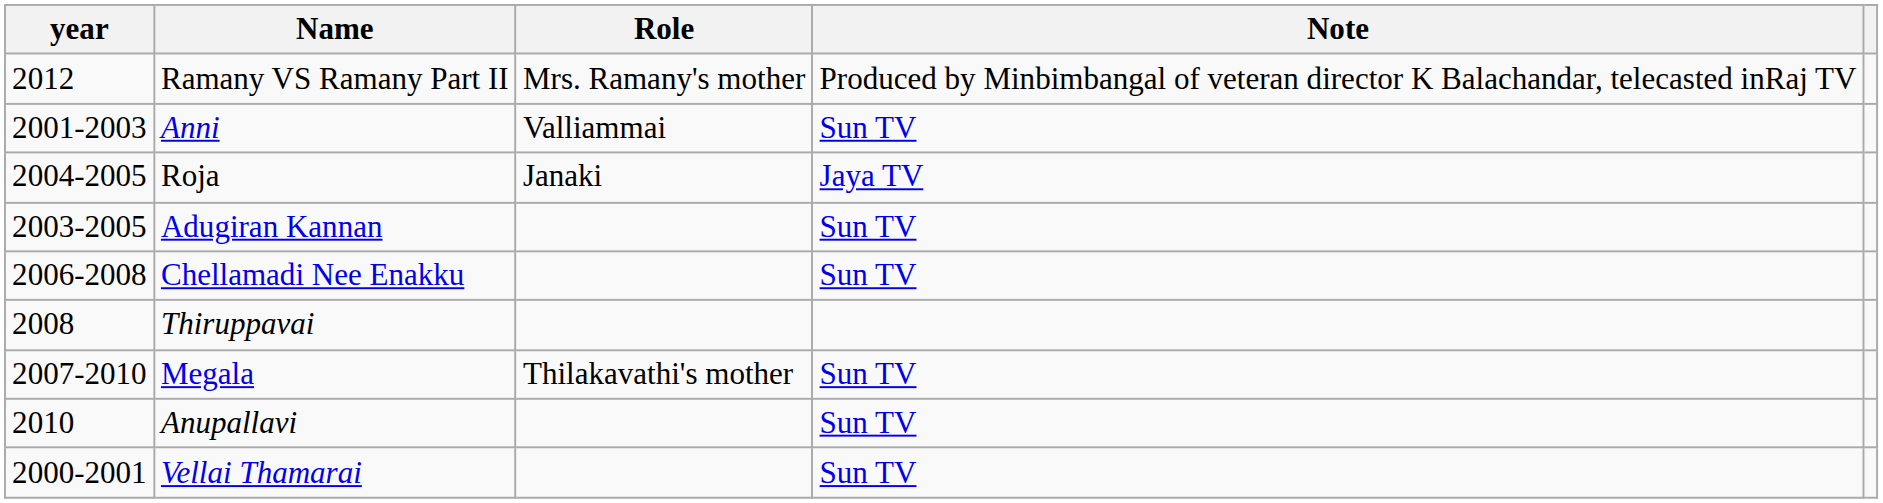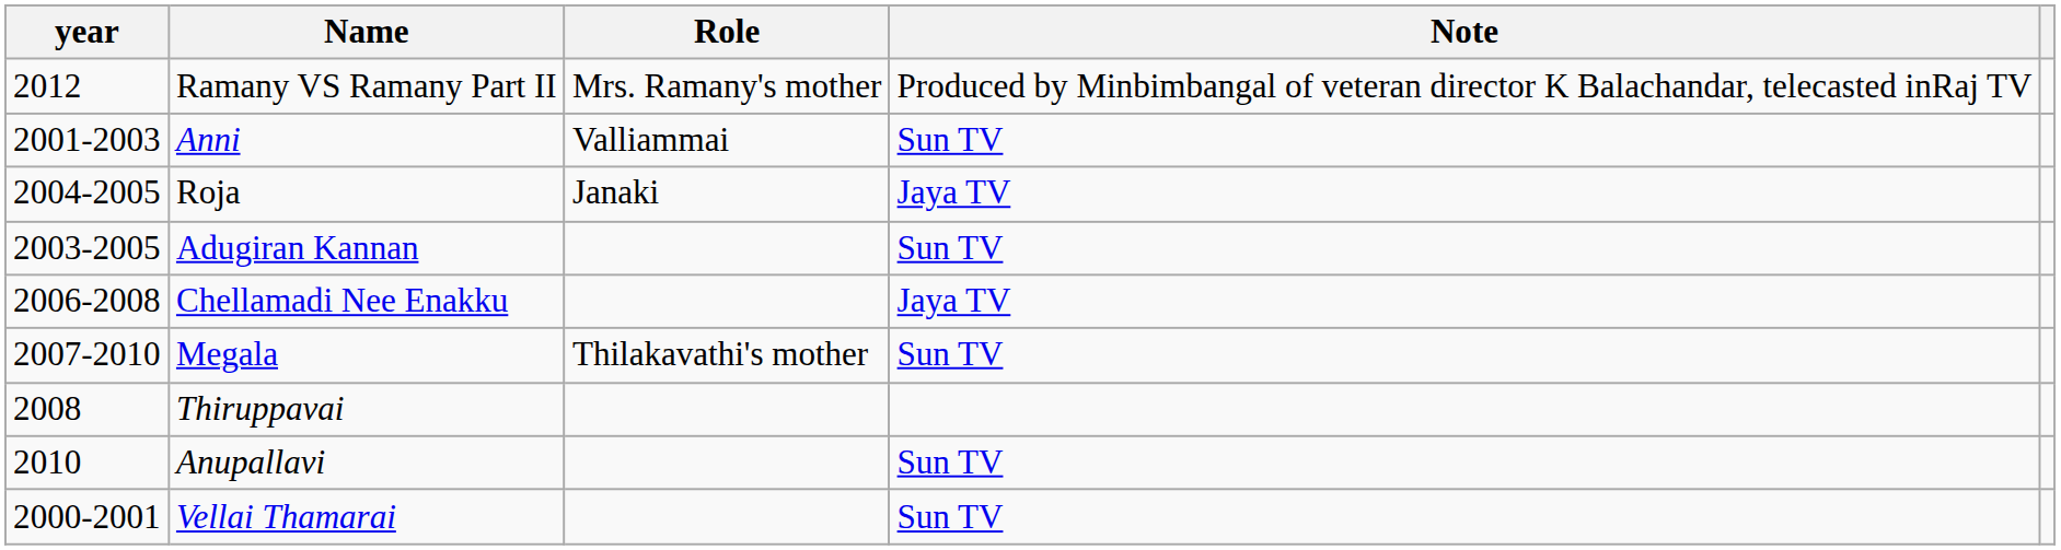Chellamadi Nee Enakku | Note: Sun TV -> Jaya TV
rows swapped: Megala <-> Thiruppavai
